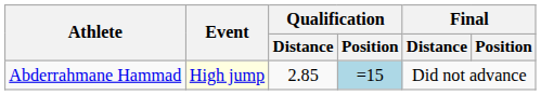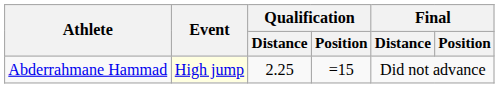Abderrahmane Hammad | Qualification / Distance: 2.85 -> 2.25
Abderrahmane Hammad | Qualification / Position: lightblue background -> no background
